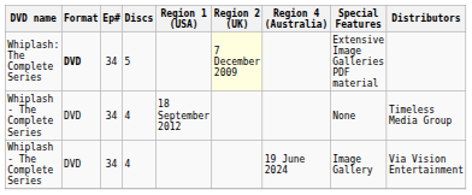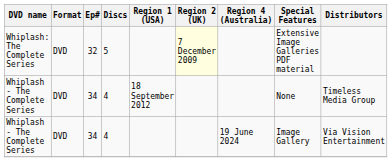Whiplash: The Complete Series | Format: bold -> normal
Whiplash: The Complete Series | Ep#: 34 -> 32
